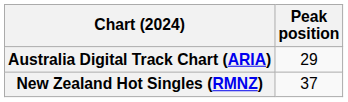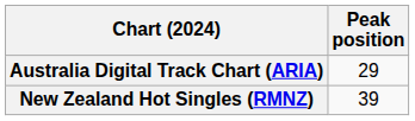New Zealand Hot Singles (RMNZ) | Peak position: 37 -> 39
